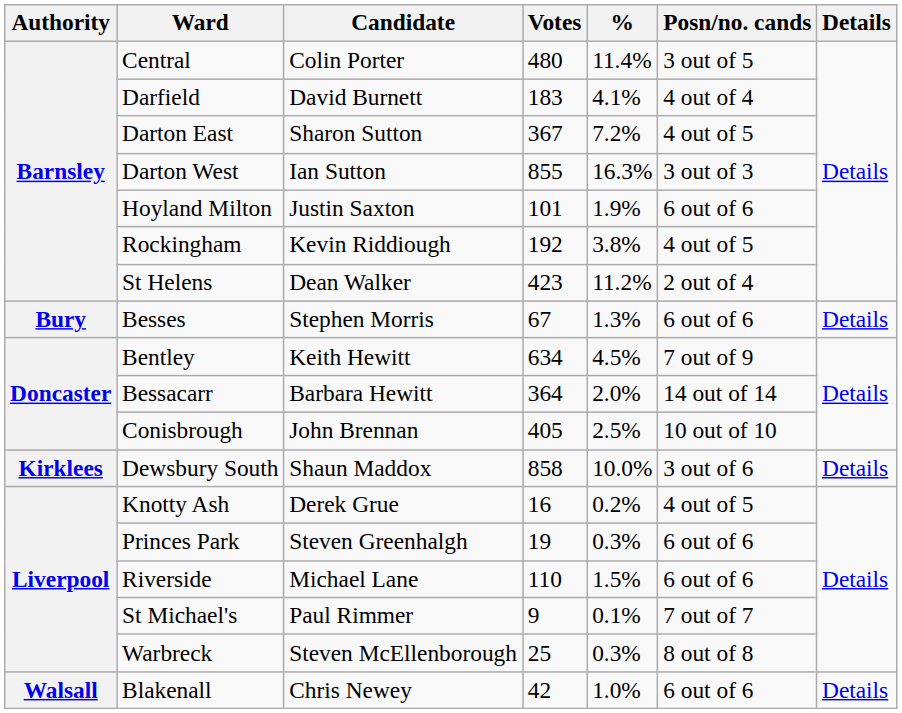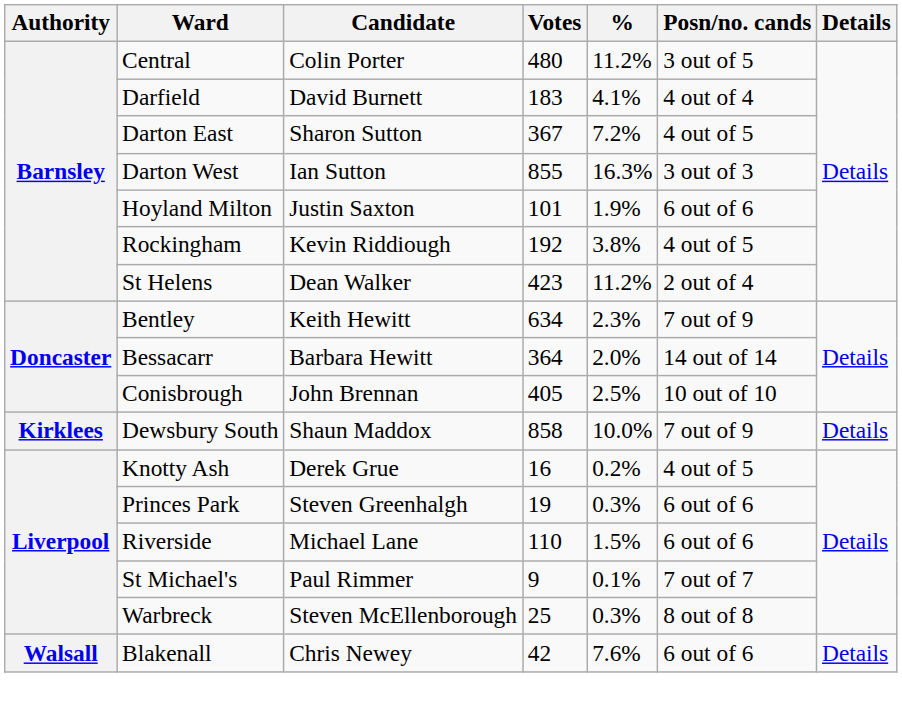Central | %: 11.4% -> 11.2%
- row: Bury | Besses | Stephen Morris | 67 | 1.3% | 6 out of 6 | Details
Bentley | %: 4.5% -> 2.3%
Dewsbury South | Posn/no. cands: 3 out of 6 -> 7 out of 9
Blakenall | %: 1.0% -> 7.6%
